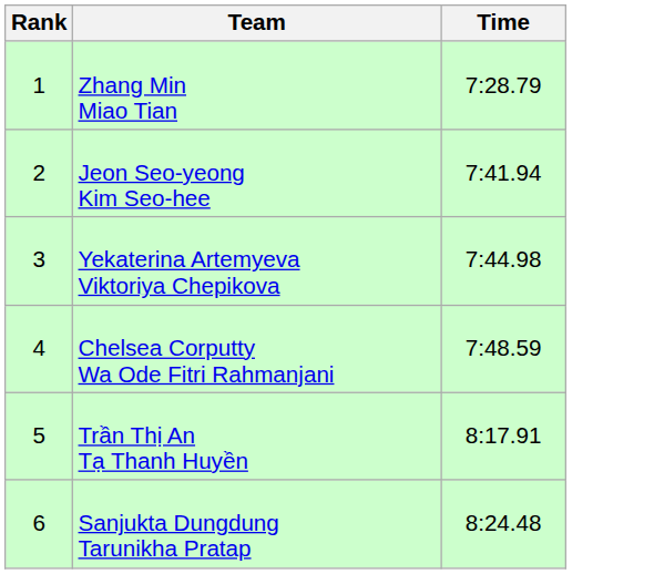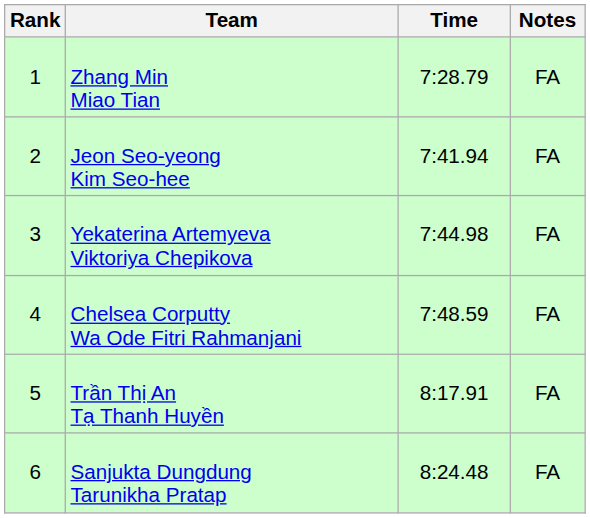+ column: Notes | FA | FA | FA | FA | FA | FA
